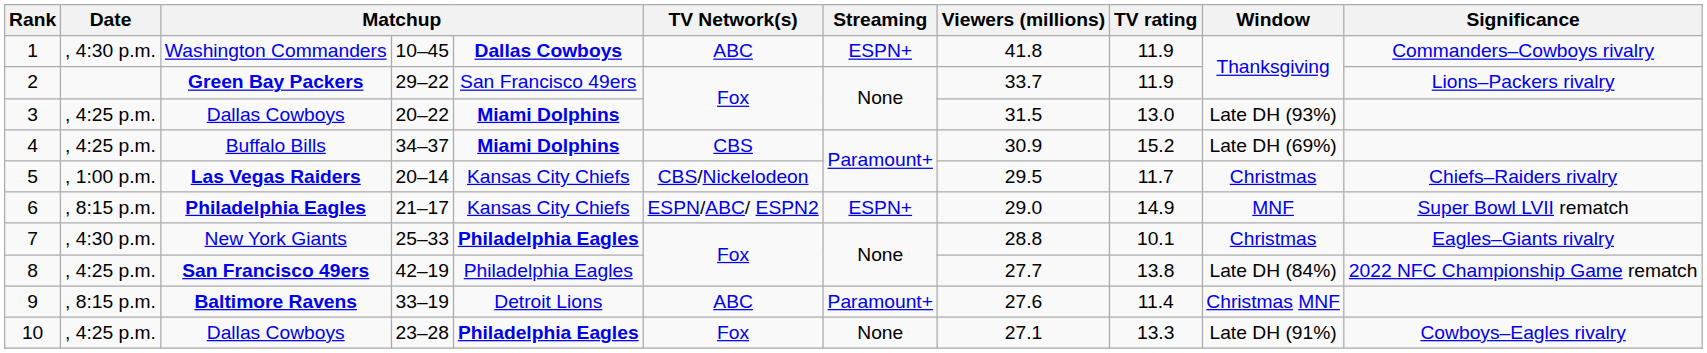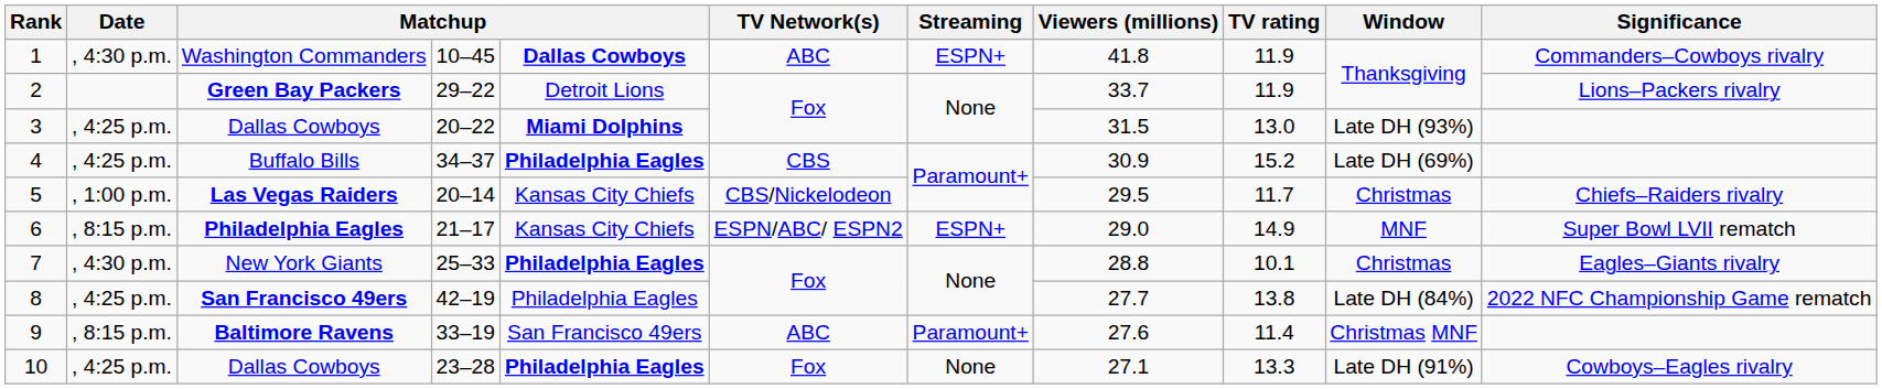Green Bay Packers | column 5: San Francisco 49ers -> Detroit Lions
Buffalo Bills | column 5: Miami Dolphins -> Philadelphia Eagles
Baltimore Ravens | column 5: Detroit Lions -> San Francisco 49ers
